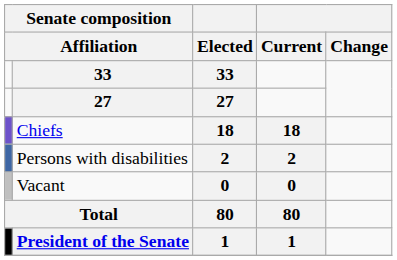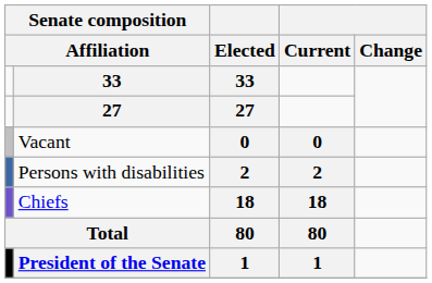rows swapped: Chiefs <-> Vacant
